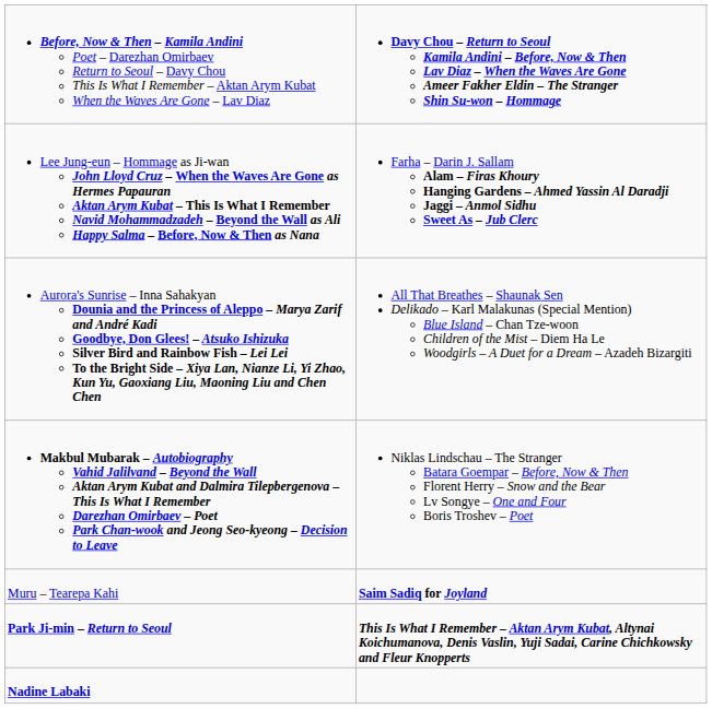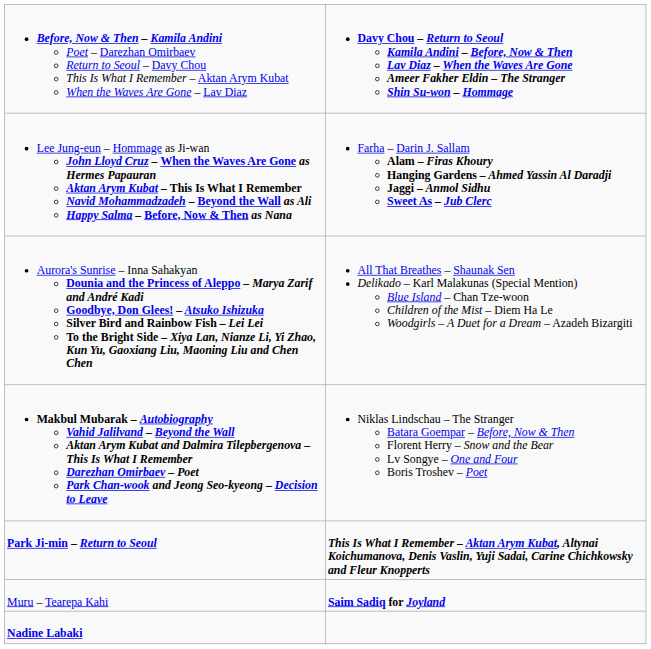rows swapped: Park Ji-min – Return to Seoul <-> Muru – Tearepa Kahi
